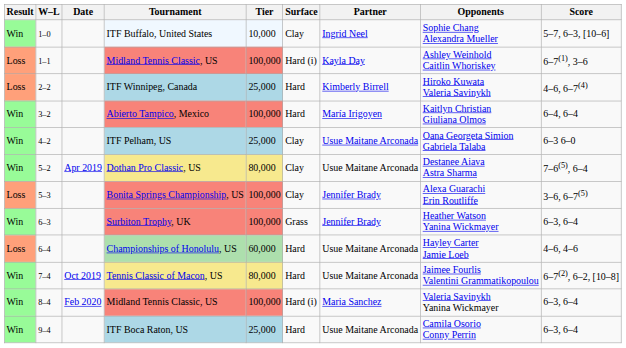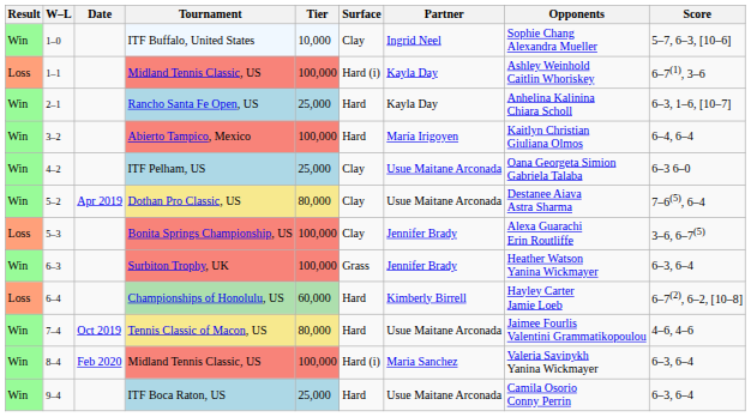+ row: Win | 2–1 | Rancho Santa Fe Open, US | 25,000 | Hard | Kayla Day | Anhelina Kalinina Chiara Scholl | 6–3, 1–6, [10–7]
- row: Loss | 2–2 | ITF Winnipeg, Canada | 25,000 | Hard | Kimberly Birrell | Hiroko Kuwata Valeria Savinykh | 4–6, 6–7(4)
Championships of Honolulu, US | Partner: Usue Maitane Arconada -> Kimberly Birrell
Championships of Honolulu, US | Score: 4–6, 4–6 -> 6–7(2), 6–2, [10–8]
Tennis Classic of Macon, US | Score: 6–7(2), 6–2, [10–8] -> 4–6, 4–6
